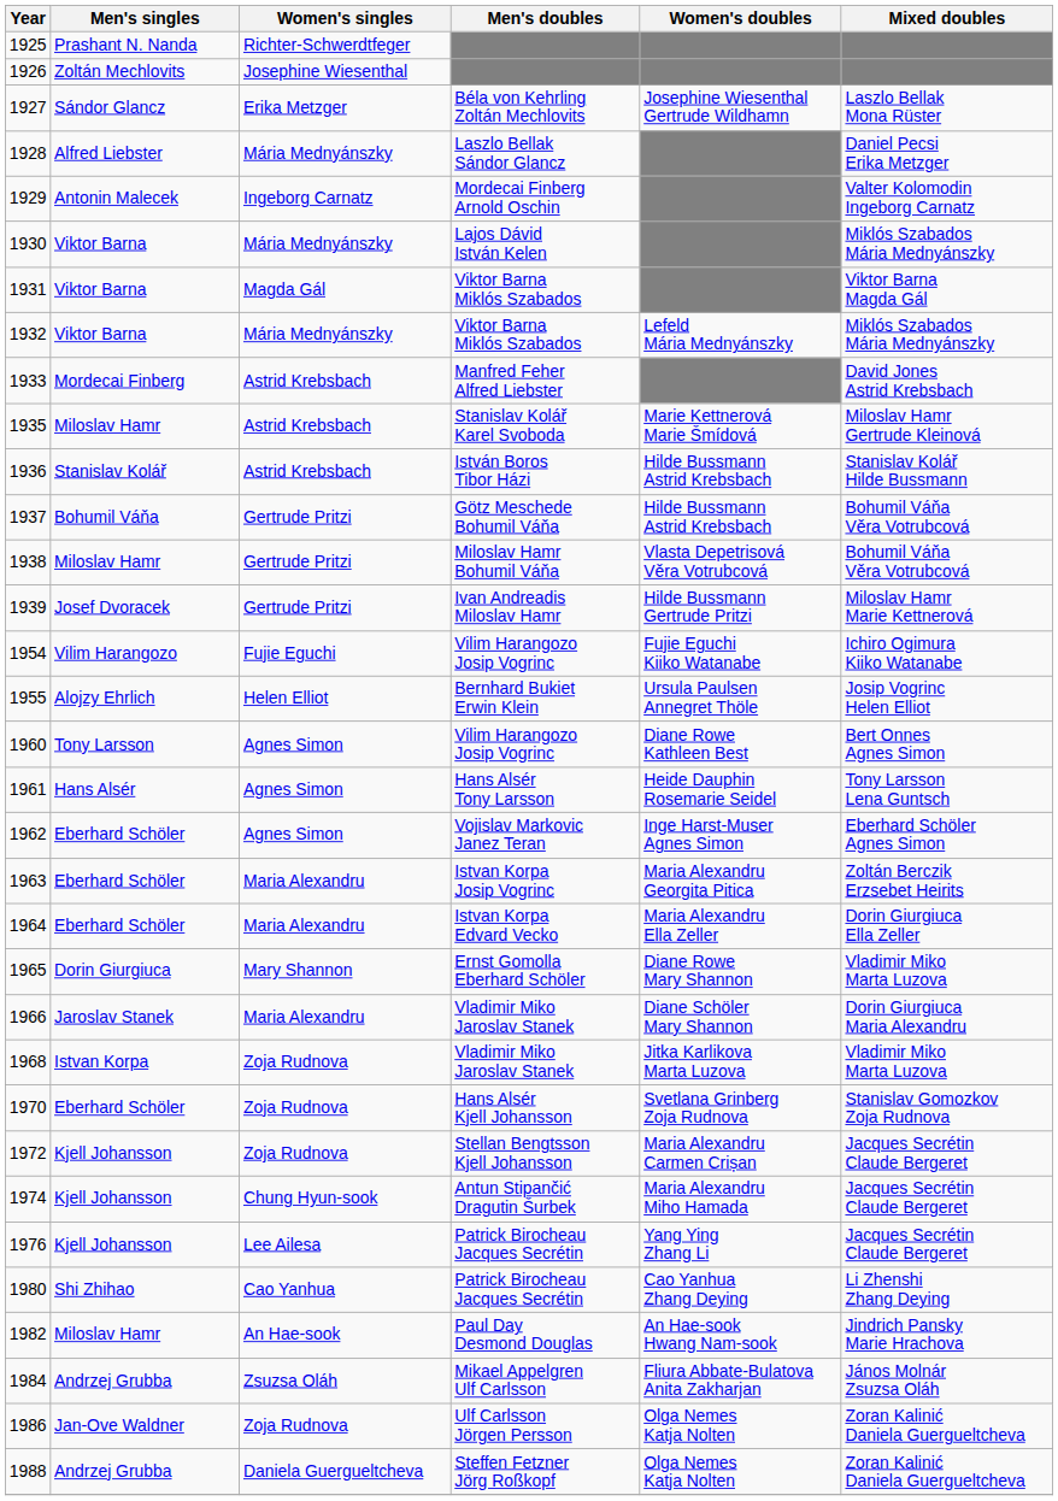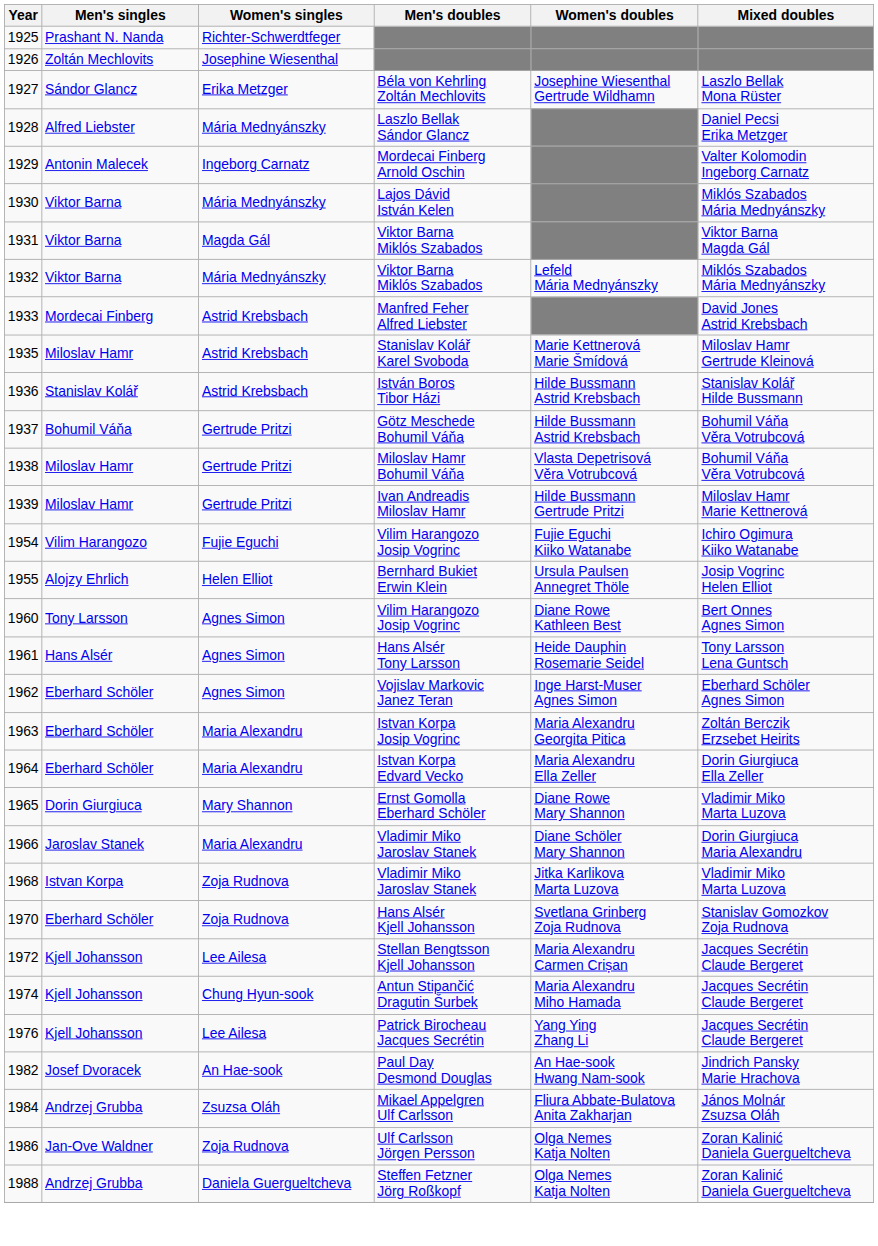1939 | Men's singles: Josef Dvoracek -> Miloslav Hamr
1972 | Women's singles: Zoja Rudnova -> Lee Ailesa
- row: 1980 | Shi Zhihao | Cao Yanhua | Patrick Birocheau Jacques Secrétin | Cao Yanhua Zhang Deying | Li Zhenshi Zhang Deying
1982 | Men's singles: Miloslav Hamr -> Josef Dvoracek
